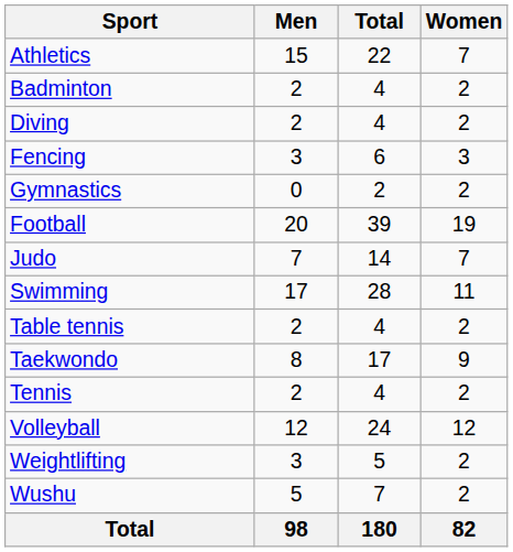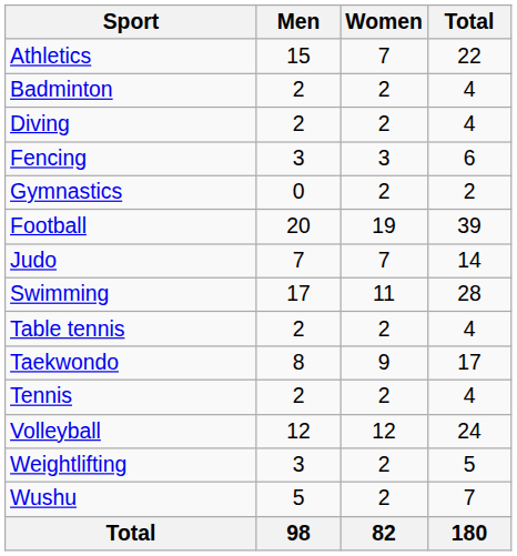columns swapped: Women <-> Total
